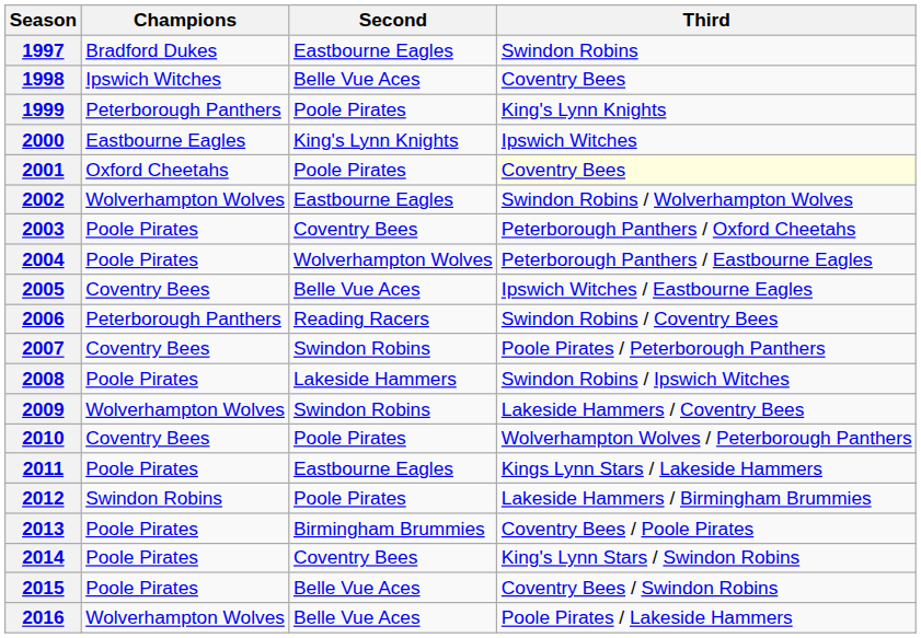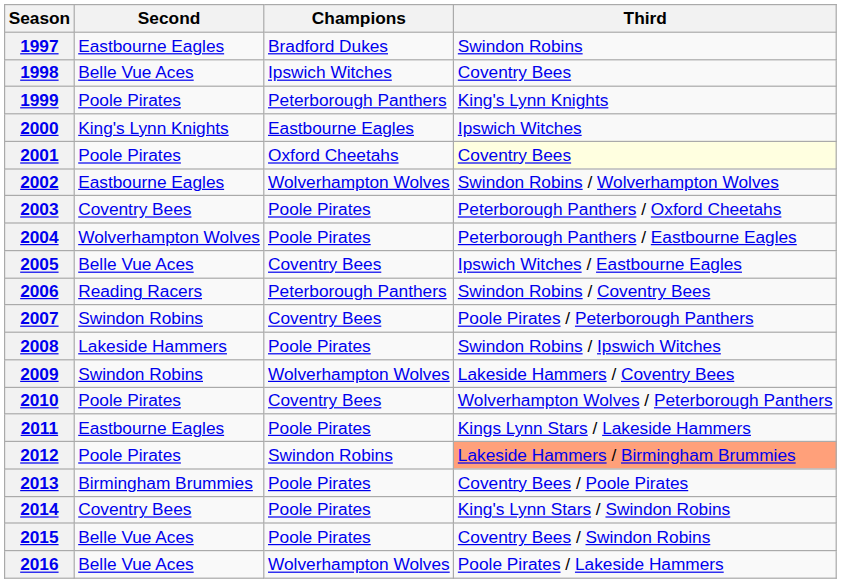columns swapped: Champions <-> Second
2012 | Third: no background -> lightsalmon background
